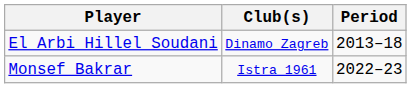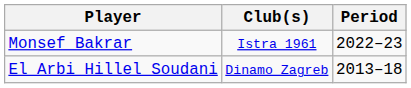rows swapped: El Arbi Hillel Soudani <-> Monsef Bakrar
